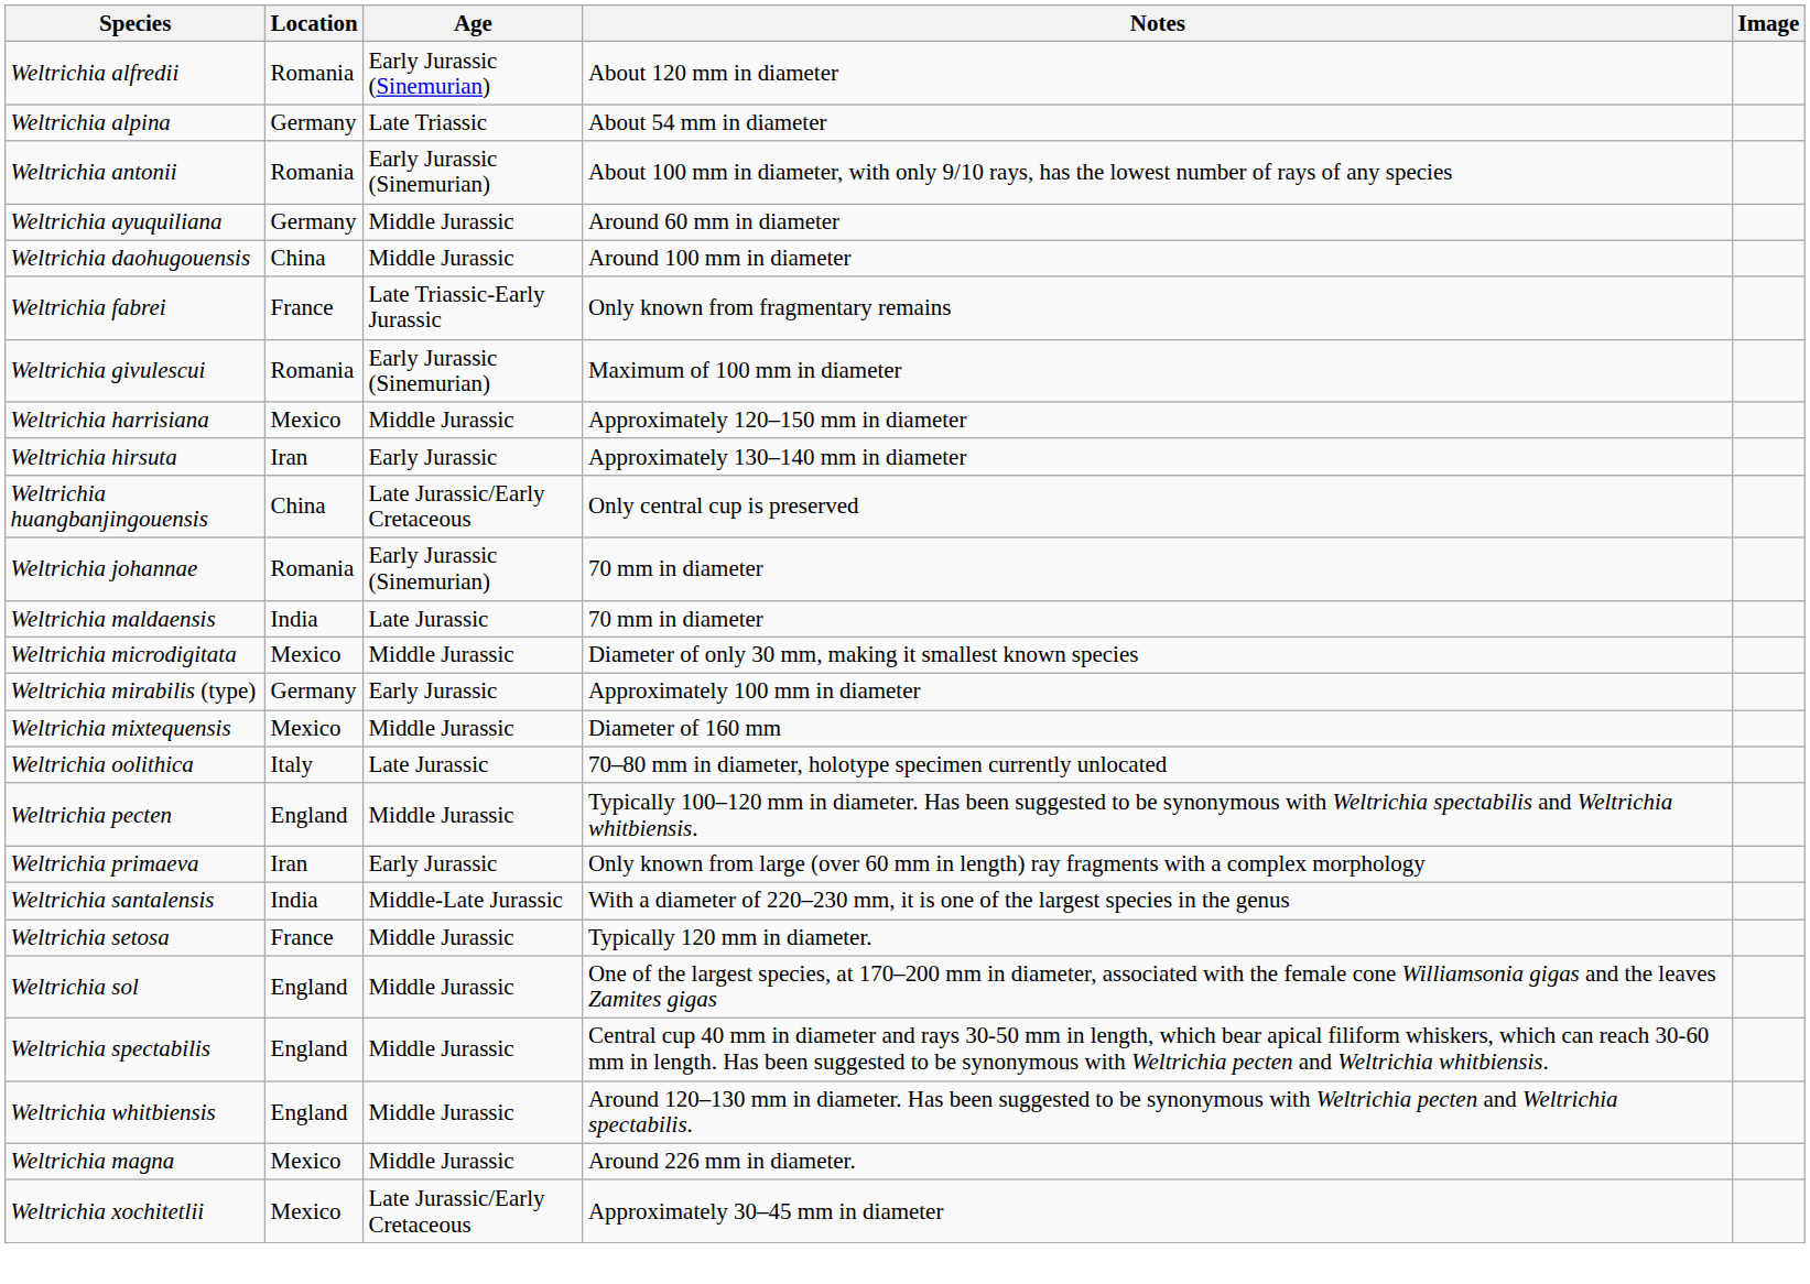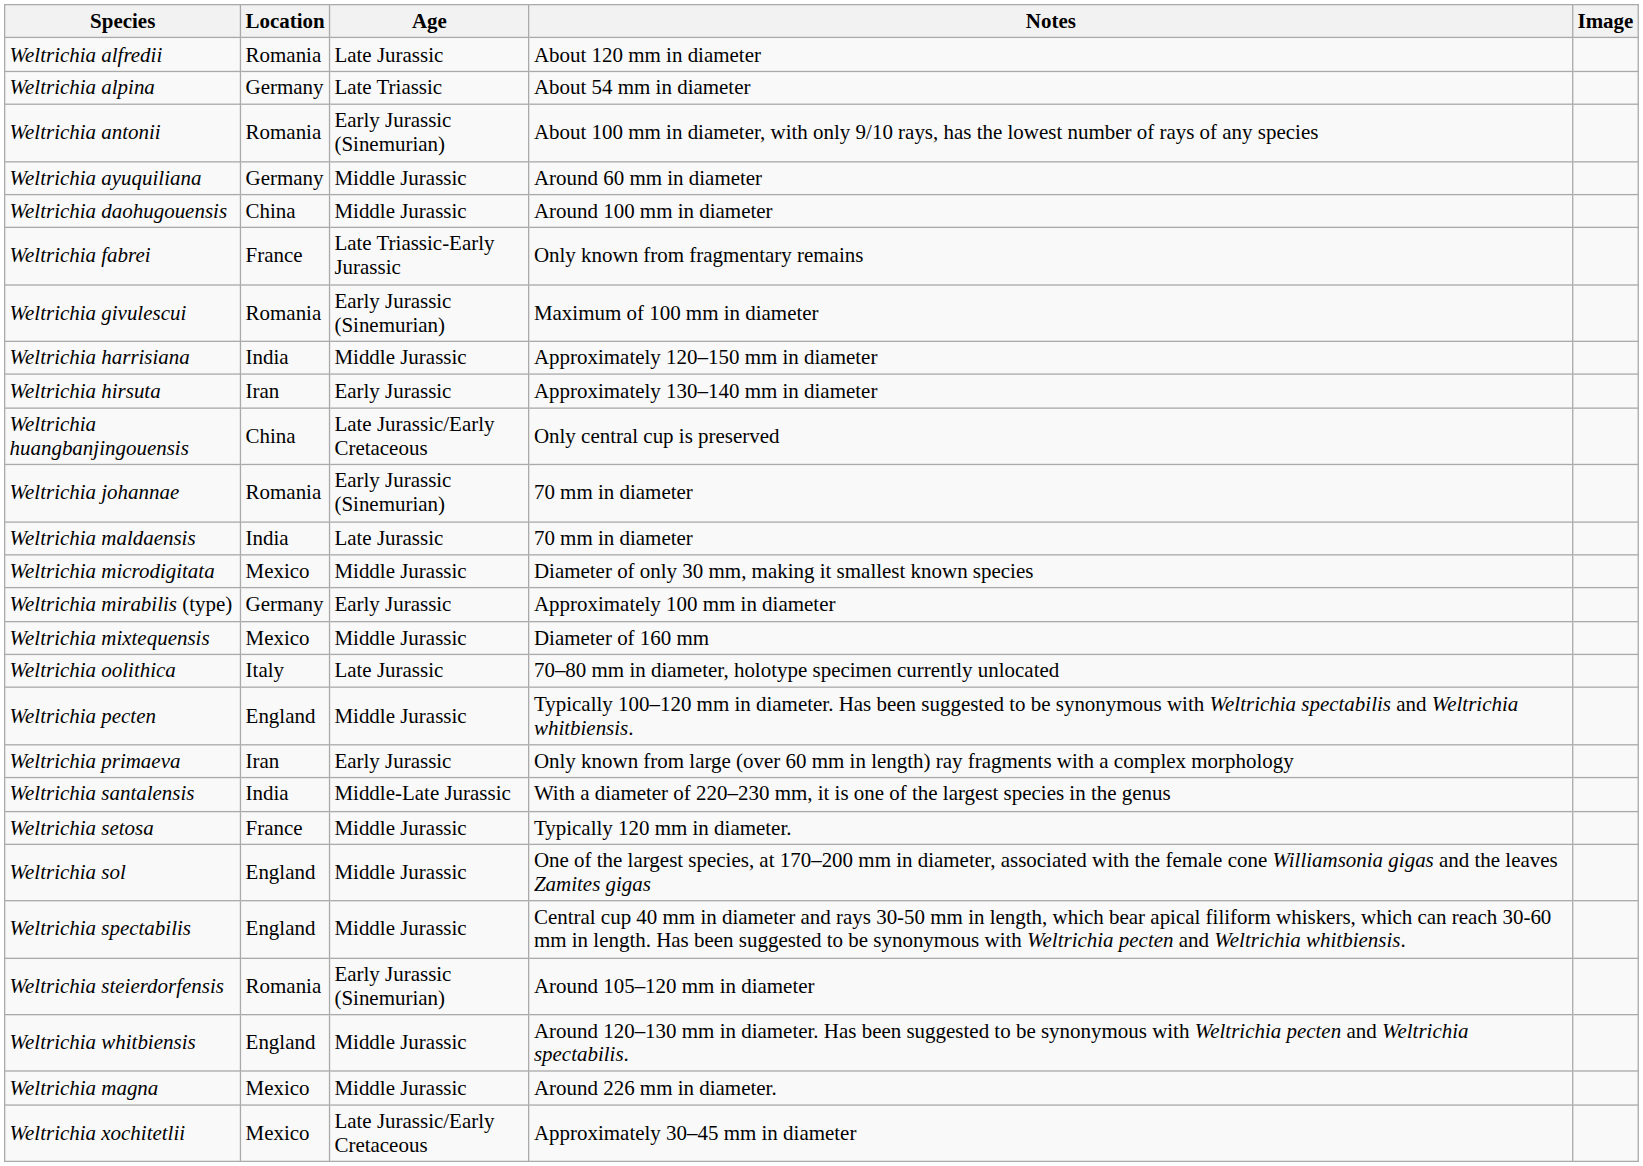Weltrichia alfredii | Age: Early Jurassic (Sinemurian) -> Late Jurassic
Weltrichia harrisiana | Location: Mexico -> India
+ row: Weltrichia steierdorfensis | Romania | Early Jurassic (Sinemurian) | Around 105–120 mm in diameter
